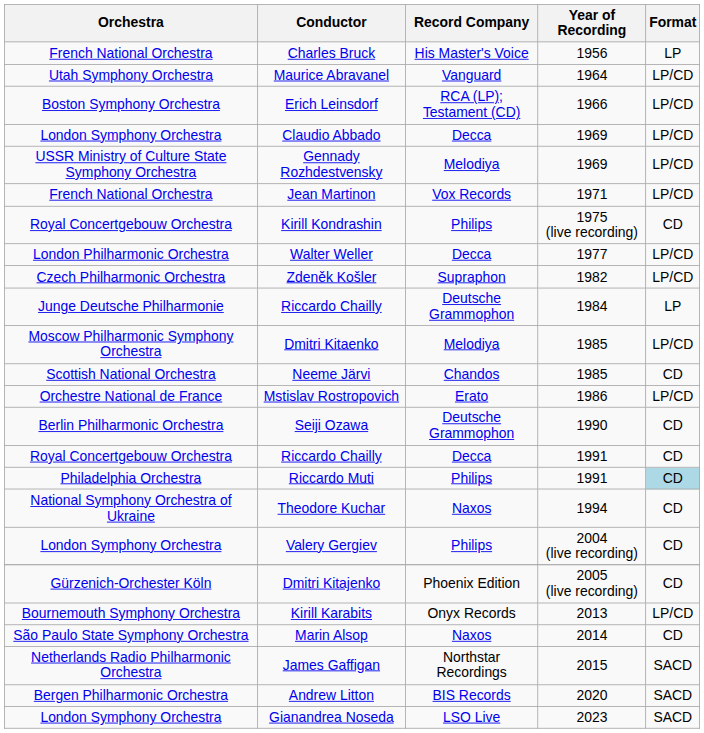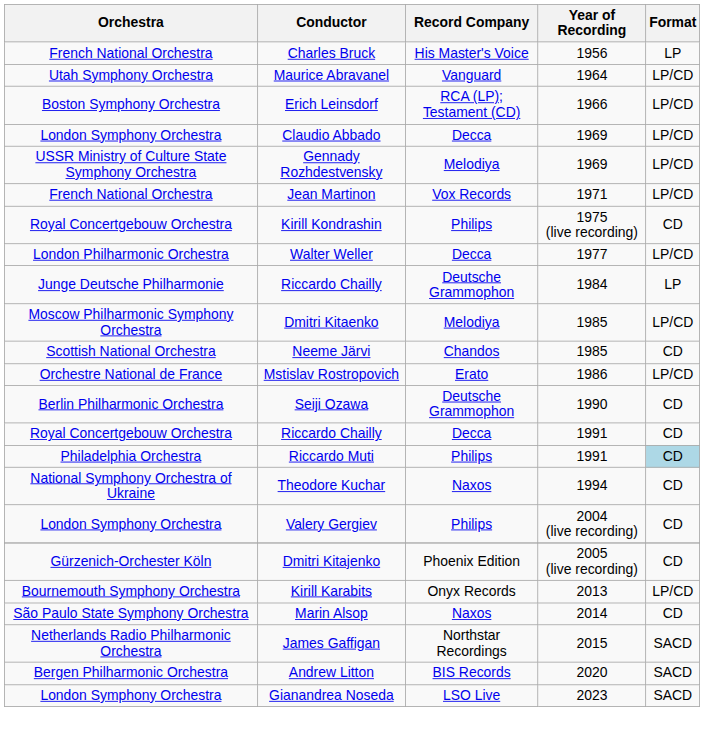- row: Czech Philharmonic Orchestra | Zdeněk Košler | Supraphon | 1982 | LP/CD
